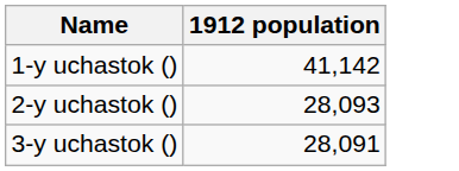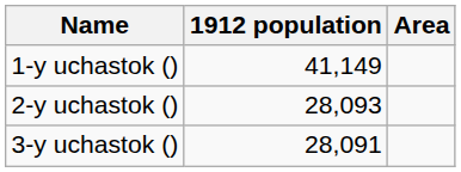+ column: Area
1-y uchastok () | 1912 population: 41,142 -> 41,149
